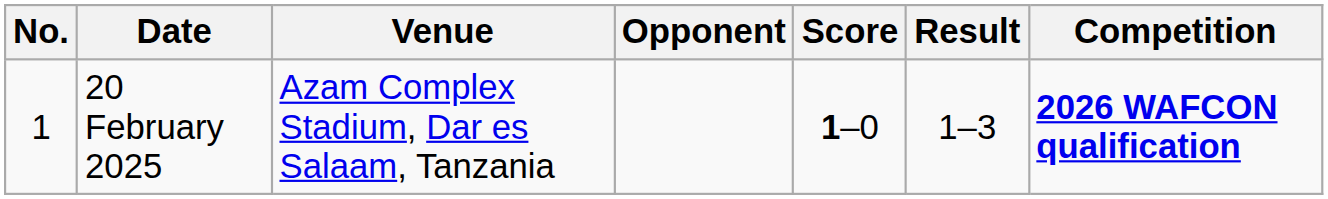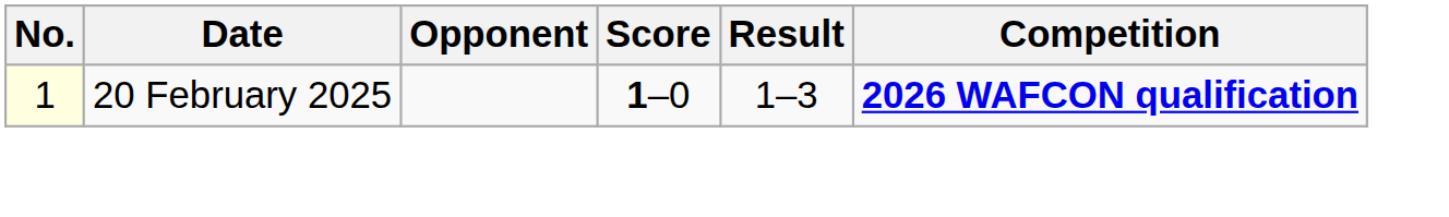- column: Venue | Azam Complex Stadium, Dar es Salaam, Tanzania
20 February 2025 | No.: no background -> lightyellow background
